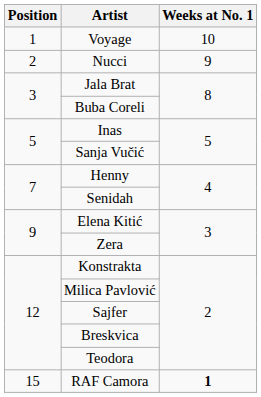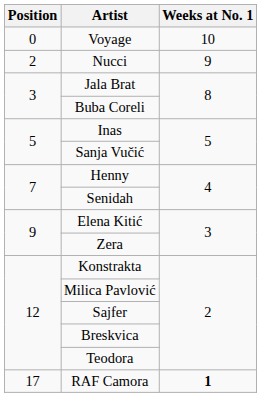Voyage | Position: 1 -> 0
RAF Camora | Position: 15 -> 17
